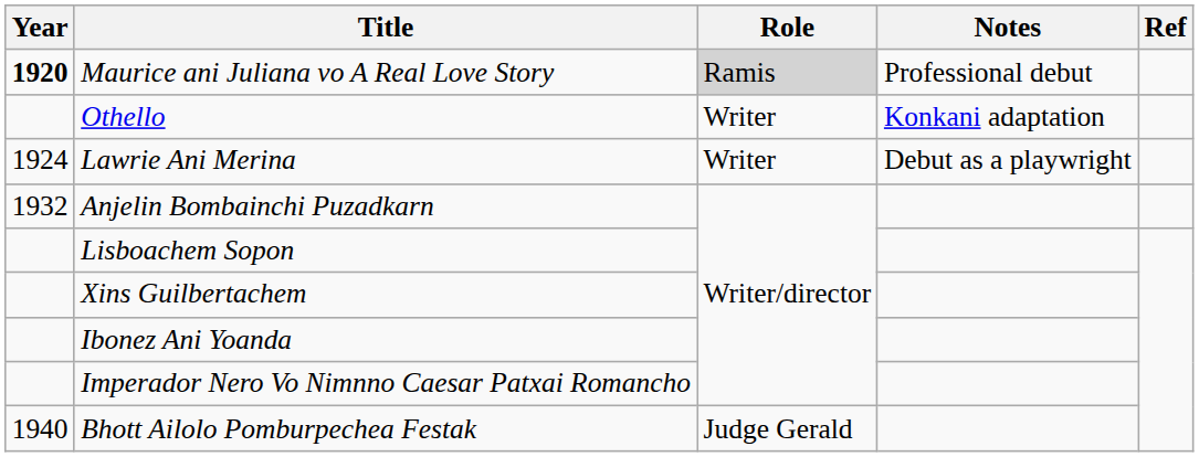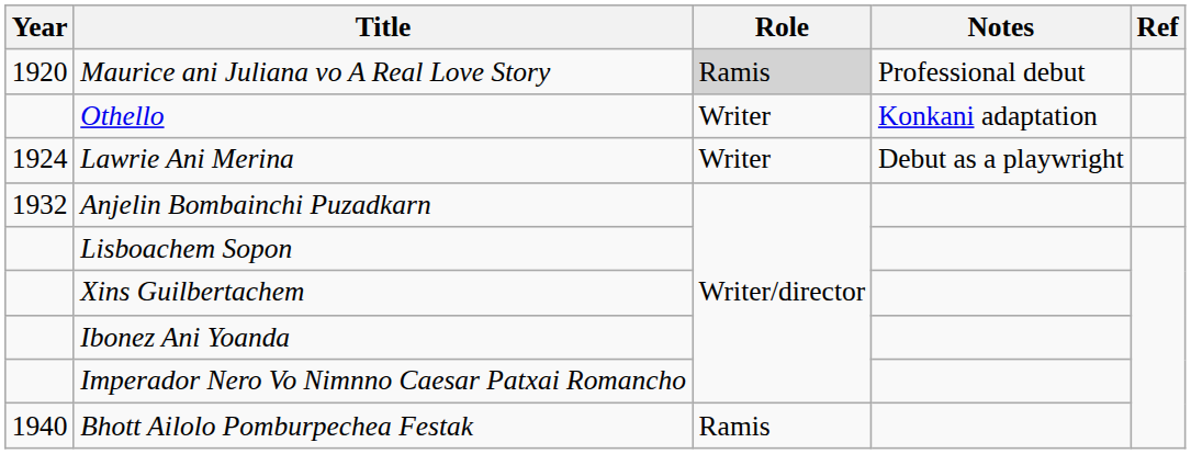Maurice ani Juliana vo A Real Love Story | Year: bold -> normal
Bhott Ailolo Pomburpechea Festak | Role: Judge Gerald -> Ramis
